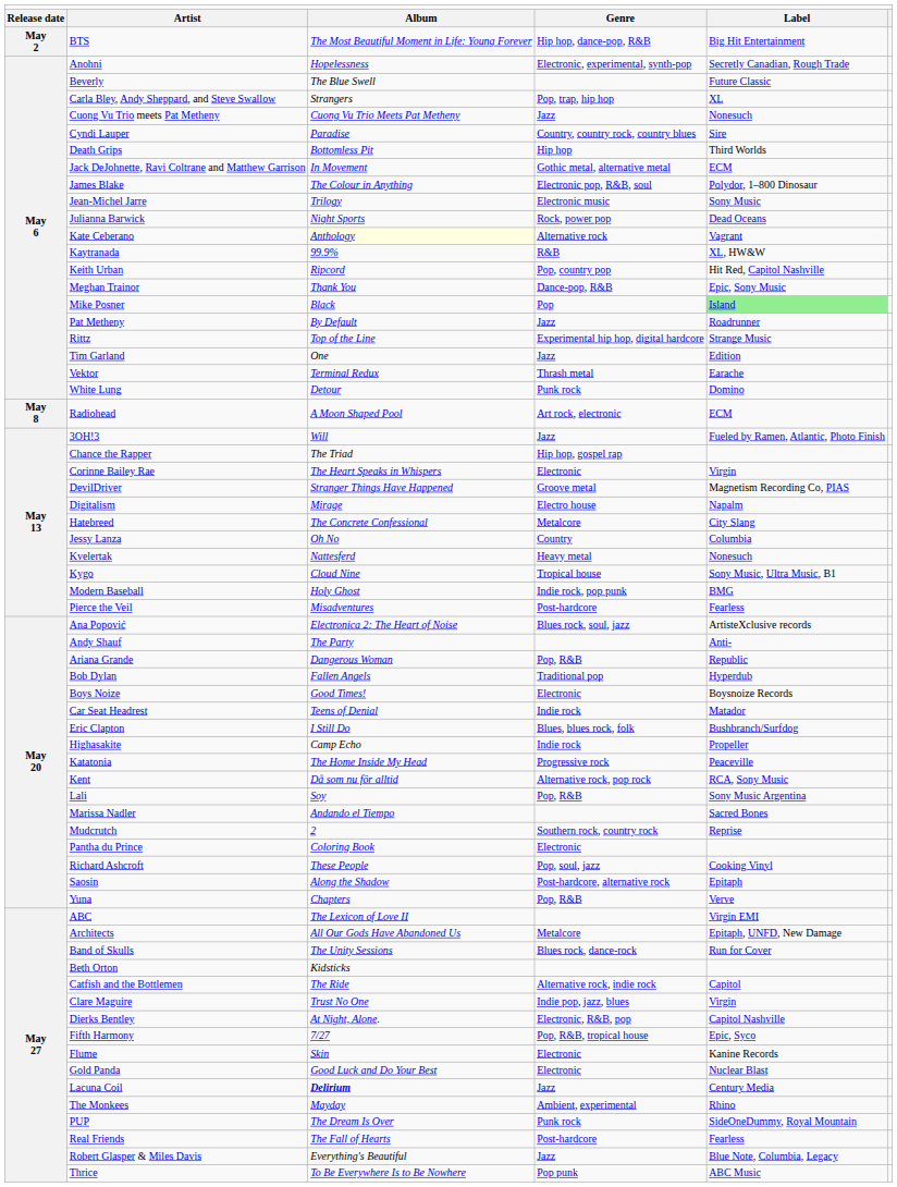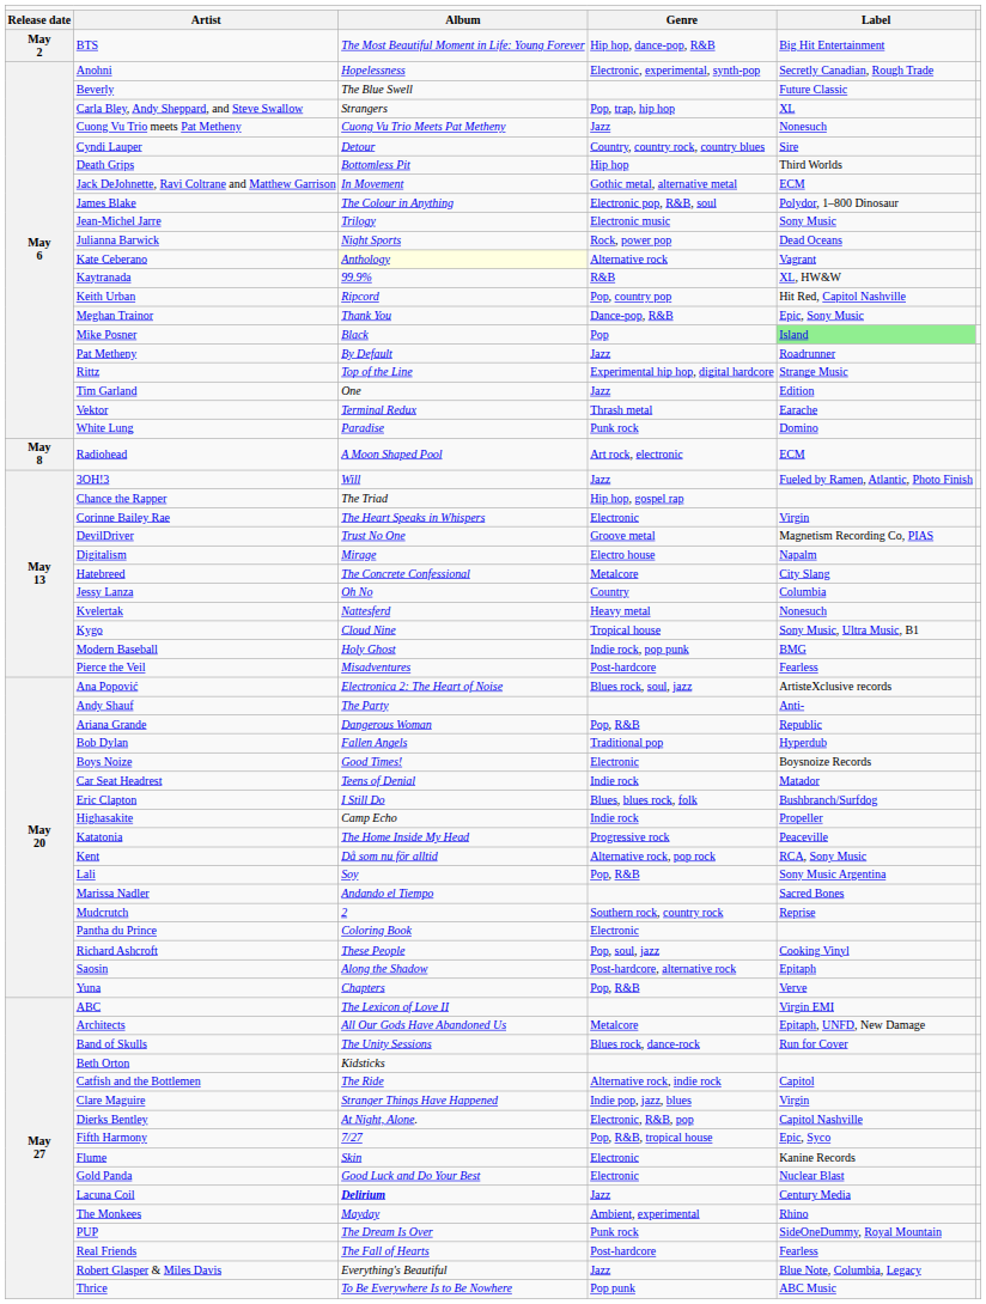Cyndi Lauper | column 3: Paradise -> Detour
White Lung | column 3: Detour -> Paradise
DevilDriver | column 3: Stranger Things Have Happened -> Trust No One
Clare Maguire | column 3: Trust No One -> Stranger Things Have Happened
